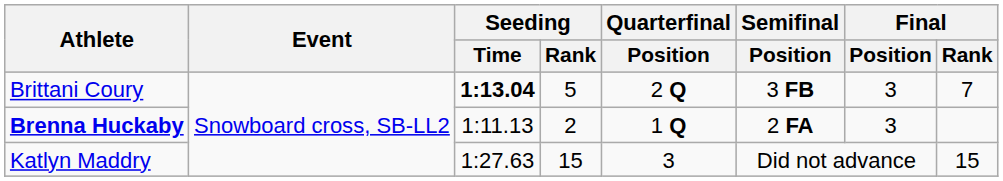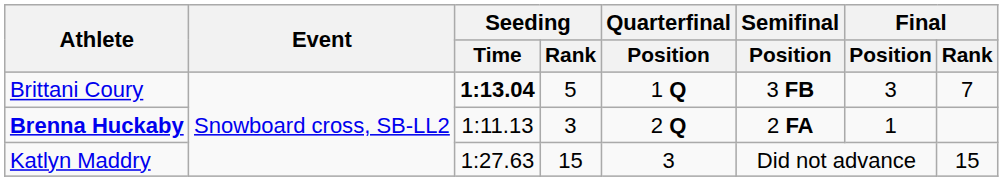Brittani Coury | Quarterfinal / Position: 2 Q -> 1 Q
Brenna Huckaby | Seeding / Rank: 2 -> 3
Brenna Huckaby | Quarterfinal / Position: 1 Q -> 2 Q
Brenna Huckaby | Final / Position: 3 -> 1
